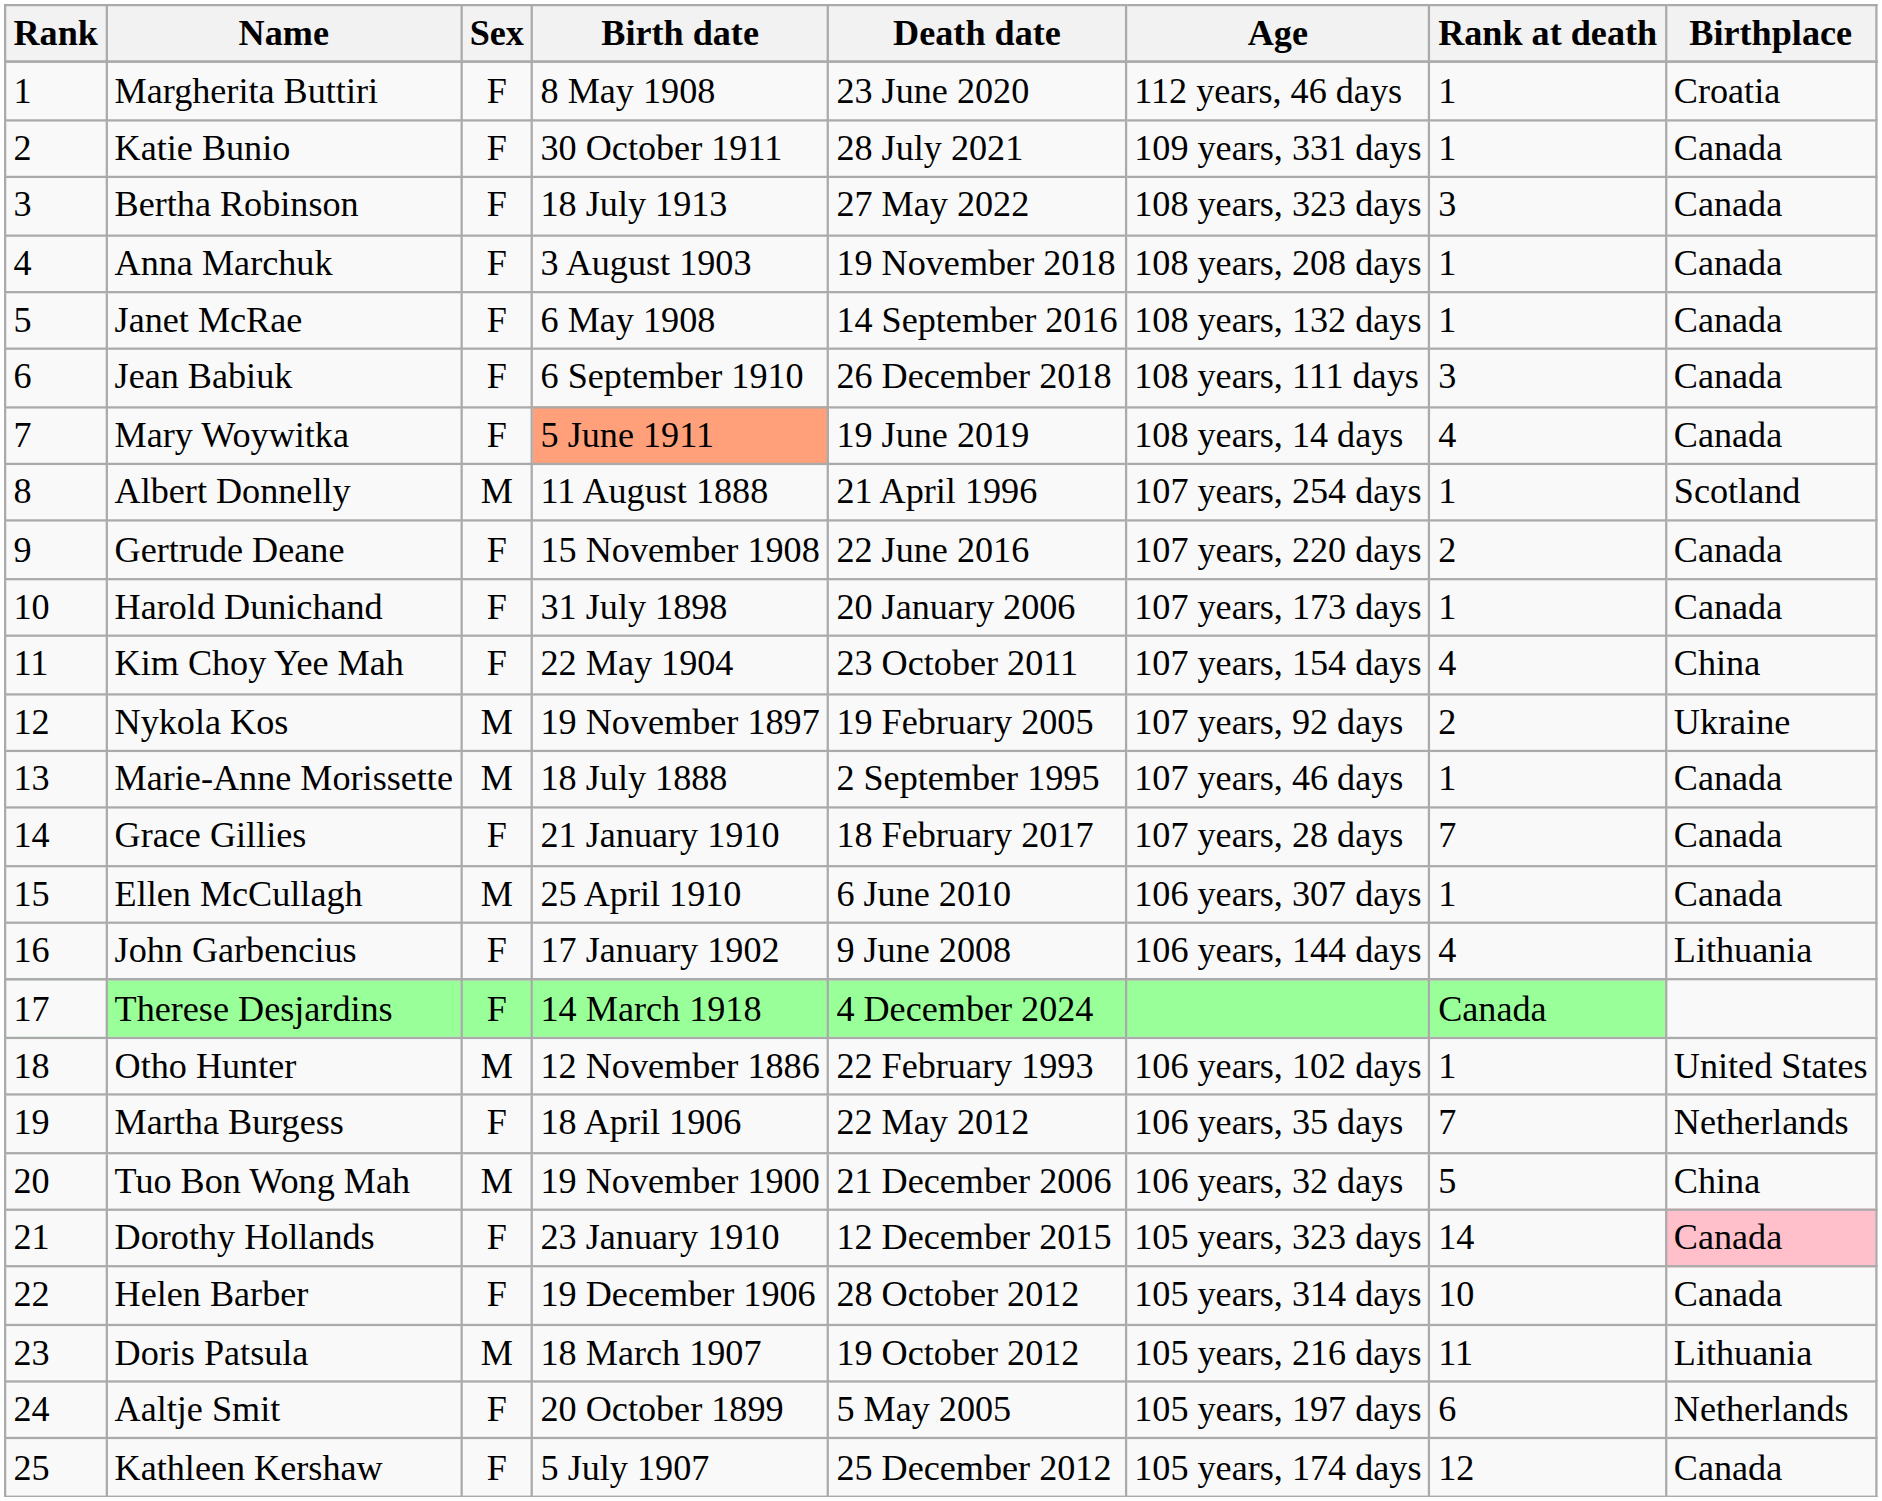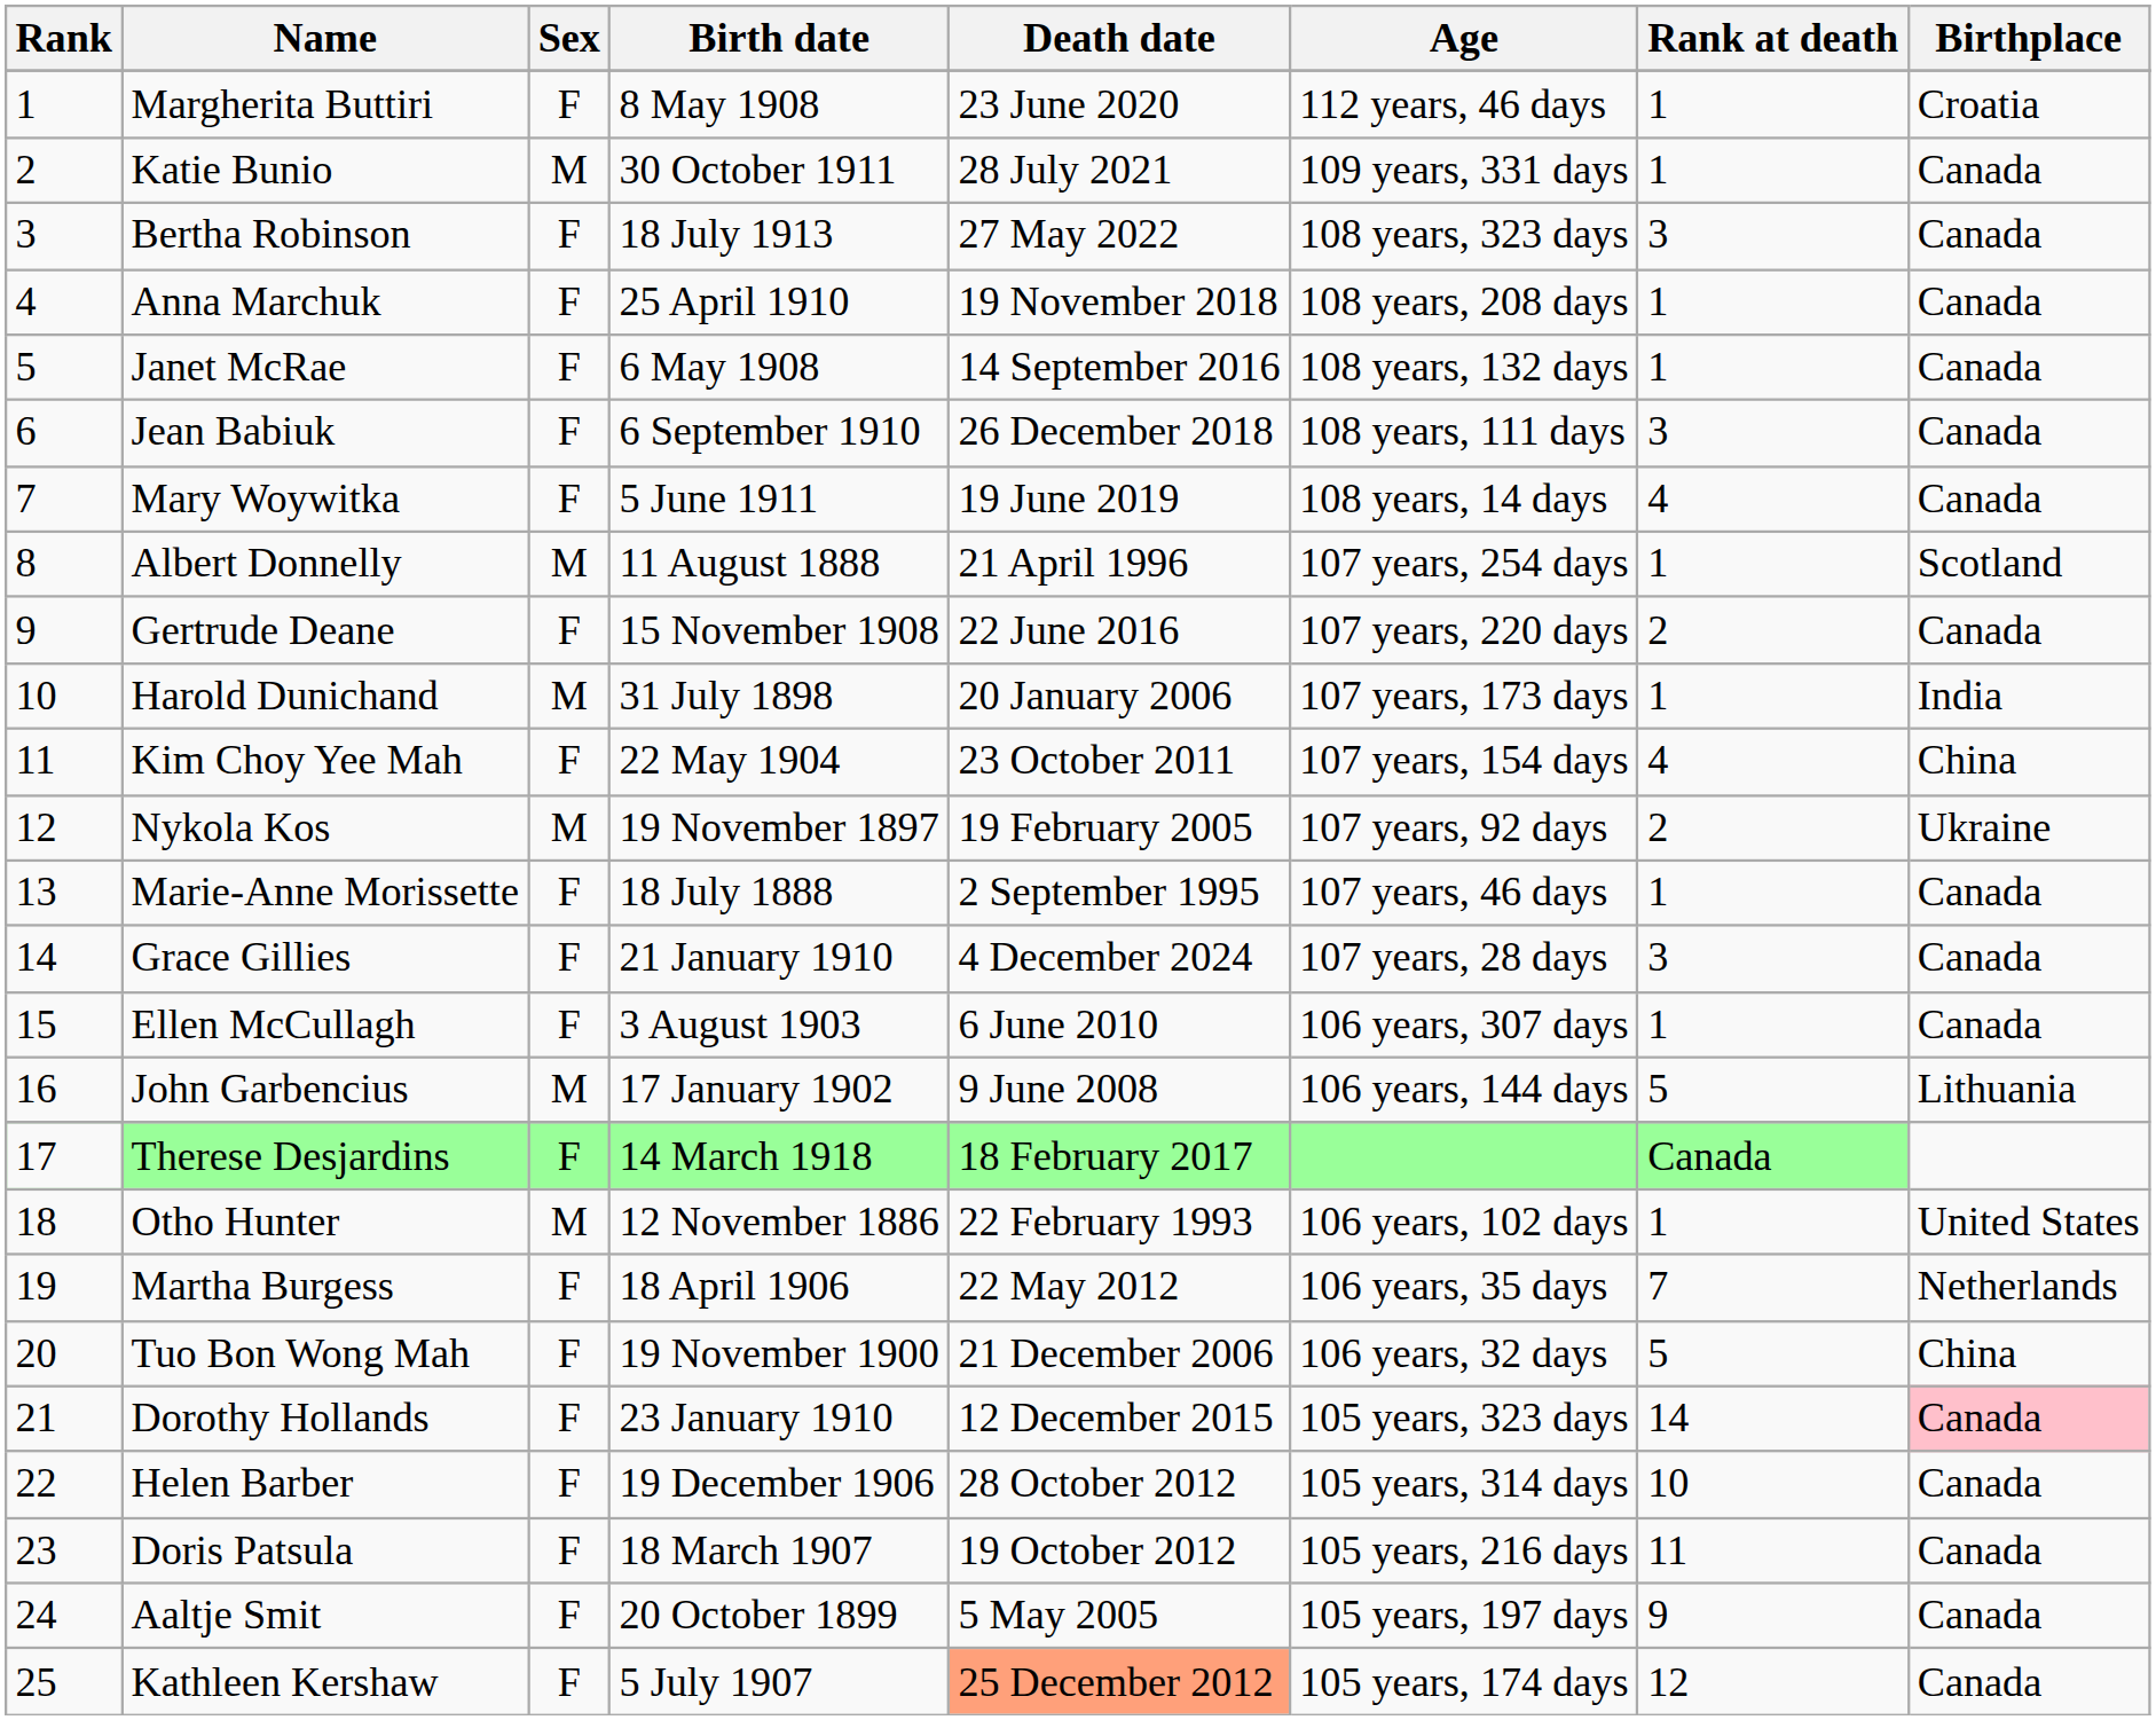Katie Bunio | Sex: F -> M
Anna Marchuk | Birth date: 3 August 1903 -> 25 April 1910
Mary Woywitka | Birth date: lightsalmon background -> no background
Harold Dunichand | Sex: F -> M
Harold Dunichand | Birthplace: Canada -> India
Marie-Anne Morissette | Sex: M -> F
Grace Gillies | Death date: 18 February 2017 -> 4 December 2024
Grace Gillies | Rank at death: 7 -> 3
Ellen McCullagh | Sex: M -> F
Ellen McCullagh | Birth date: 25 April 1910 -> 3 August 1903
John Garbencius | Sex: F -> M
John Garbencius | Rank at death: 4 -> 5
Therese Desjardins | Death date: 4 December 2024 -> 18 February 2017
Tuo Bon Wong Mah | Sex: M -> F
Doris Patsula | Sex: M -> F
Doris Patsula | Birthplace: Lithuania -> Canada
Aaltje Smit | Rank at death: 6 -> 9
Aaltje Smit | Birthplace: Netherlands -> Canada
Kathleen Kershaw | Death date: no background -> lightsalmon background
